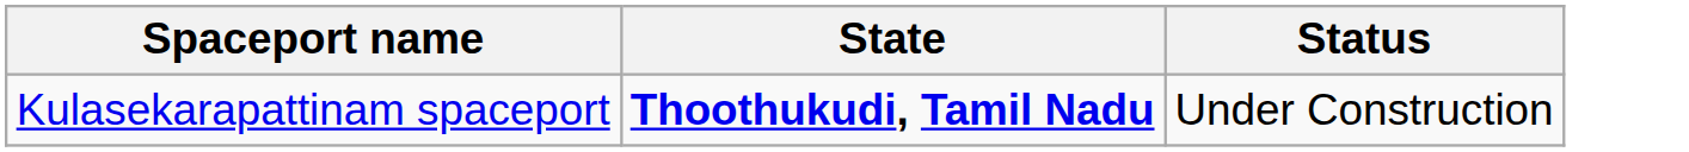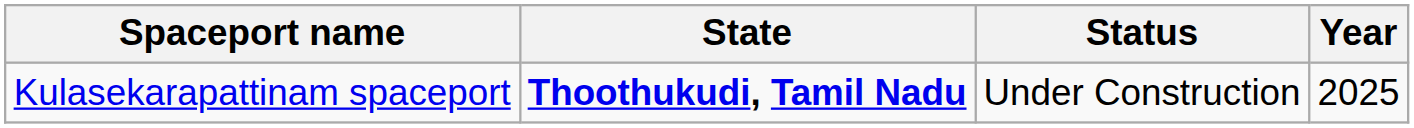+ column: Year | 2025
